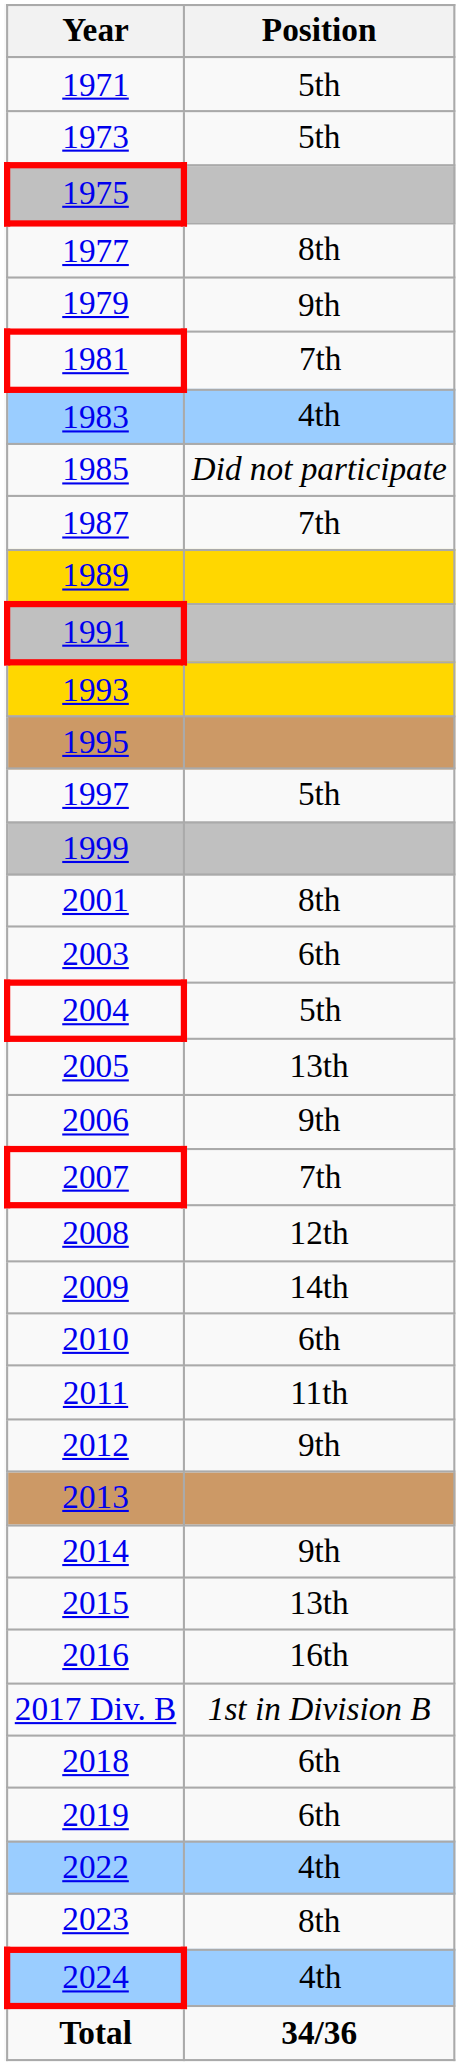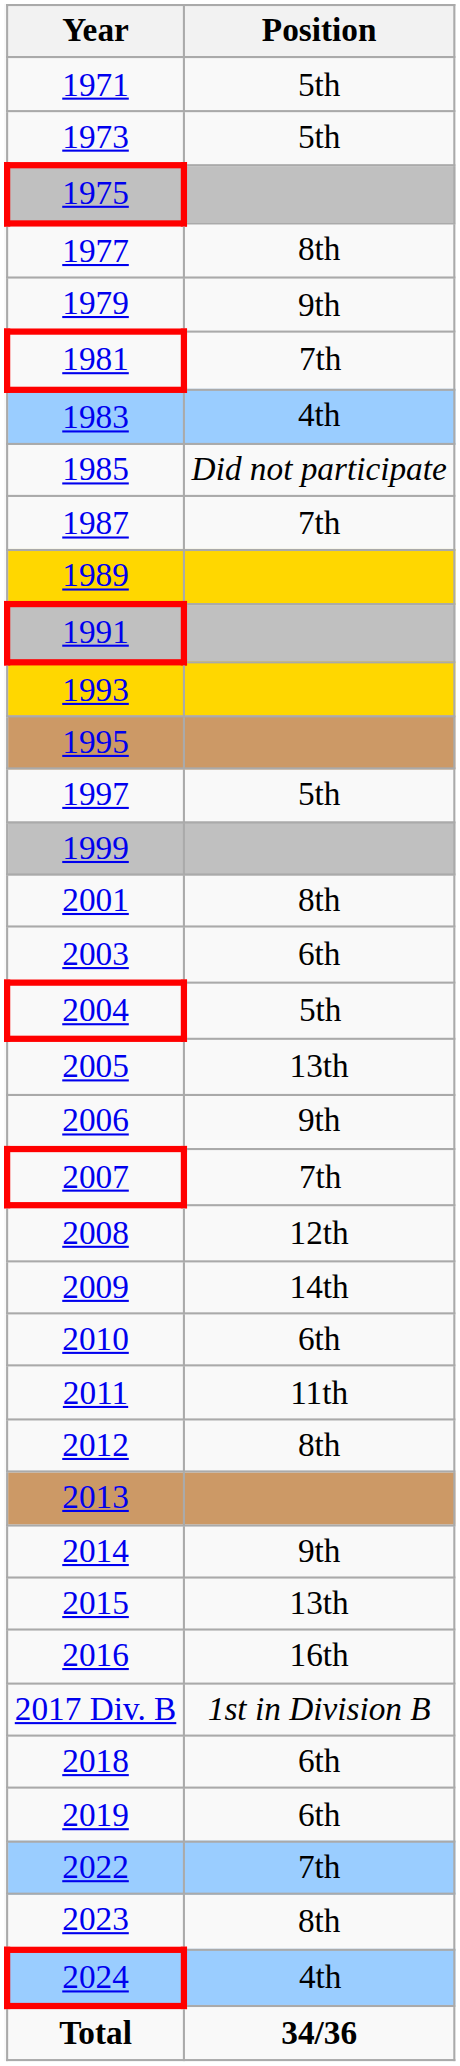2012 | Position: 9th -> 8th
2022 | Position: 4th -> 7th
